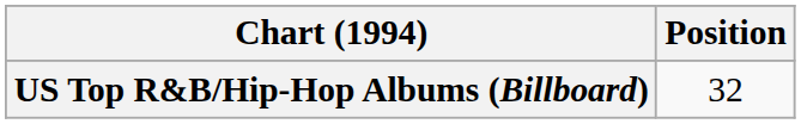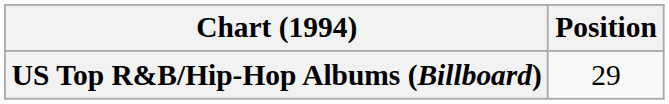US Top R&B/Hip-Hop Albums (Billboard) | Position: 32 -> 29
